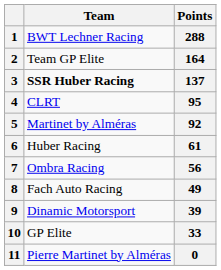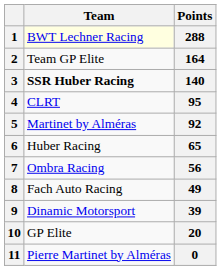1 | Team: no background -> lightyellow background
3 | Points: 137 -> 140
6 | Points: 61 -> 65
10 | Points: 33 -> 20
